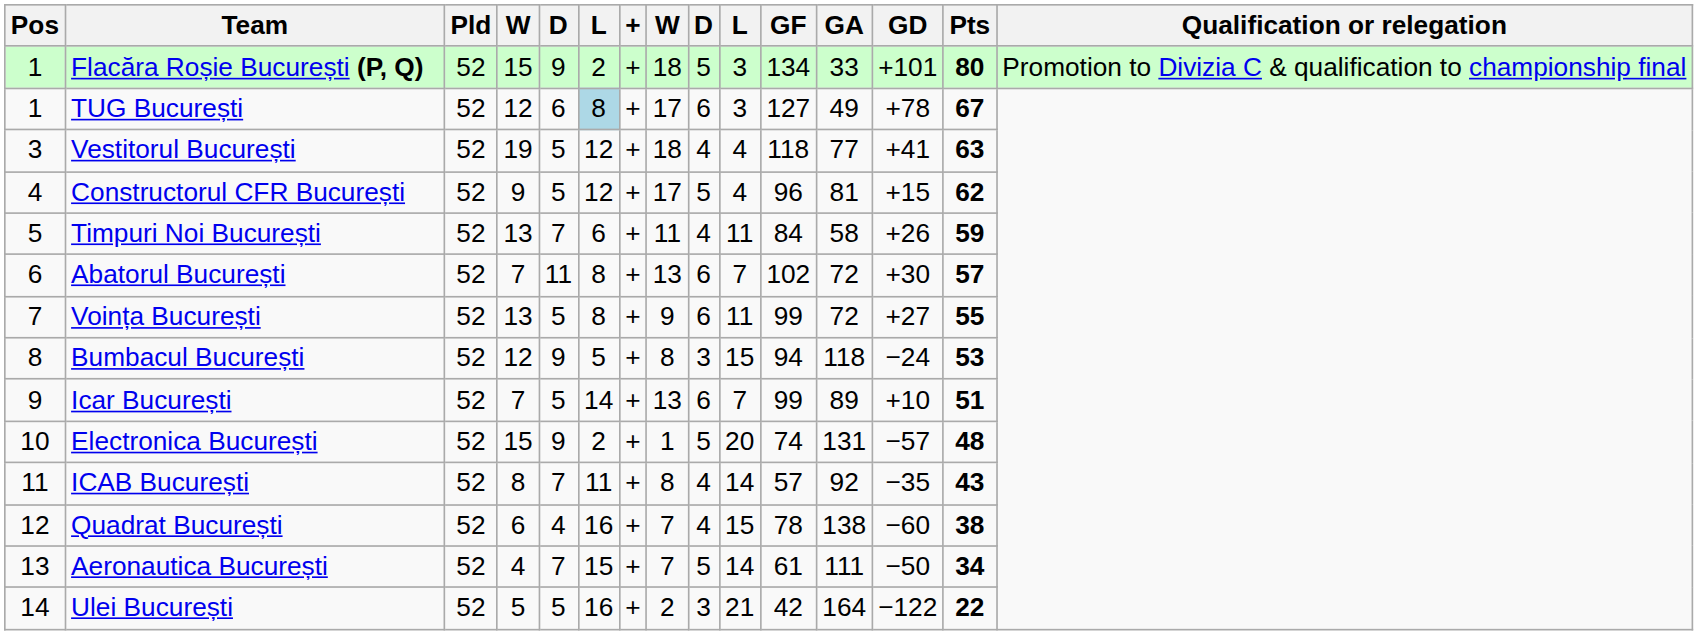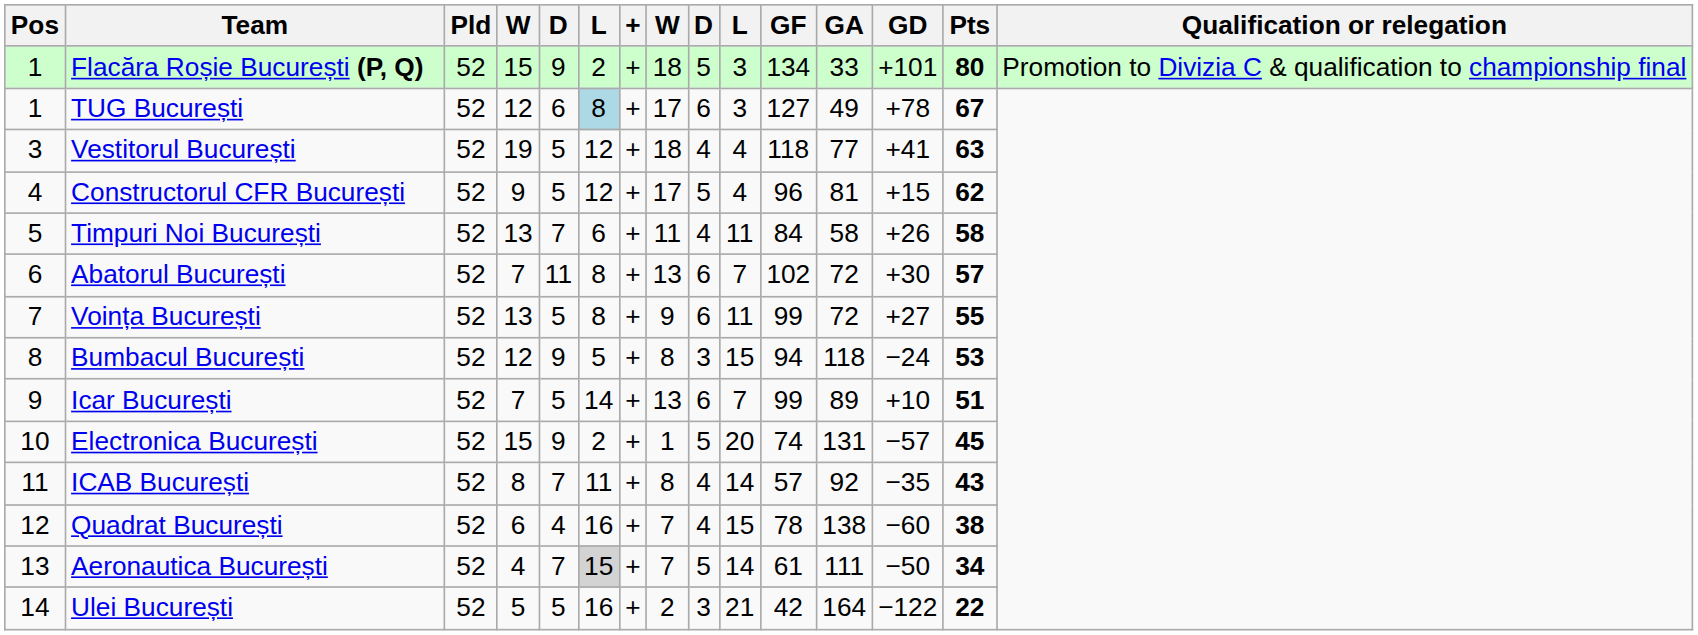Timpuri Noi București | Pts: 59 -> 58
Electronica București | Pts: 48 -> 45
Aeronautica București | column 6: no background -> lightgrey background
